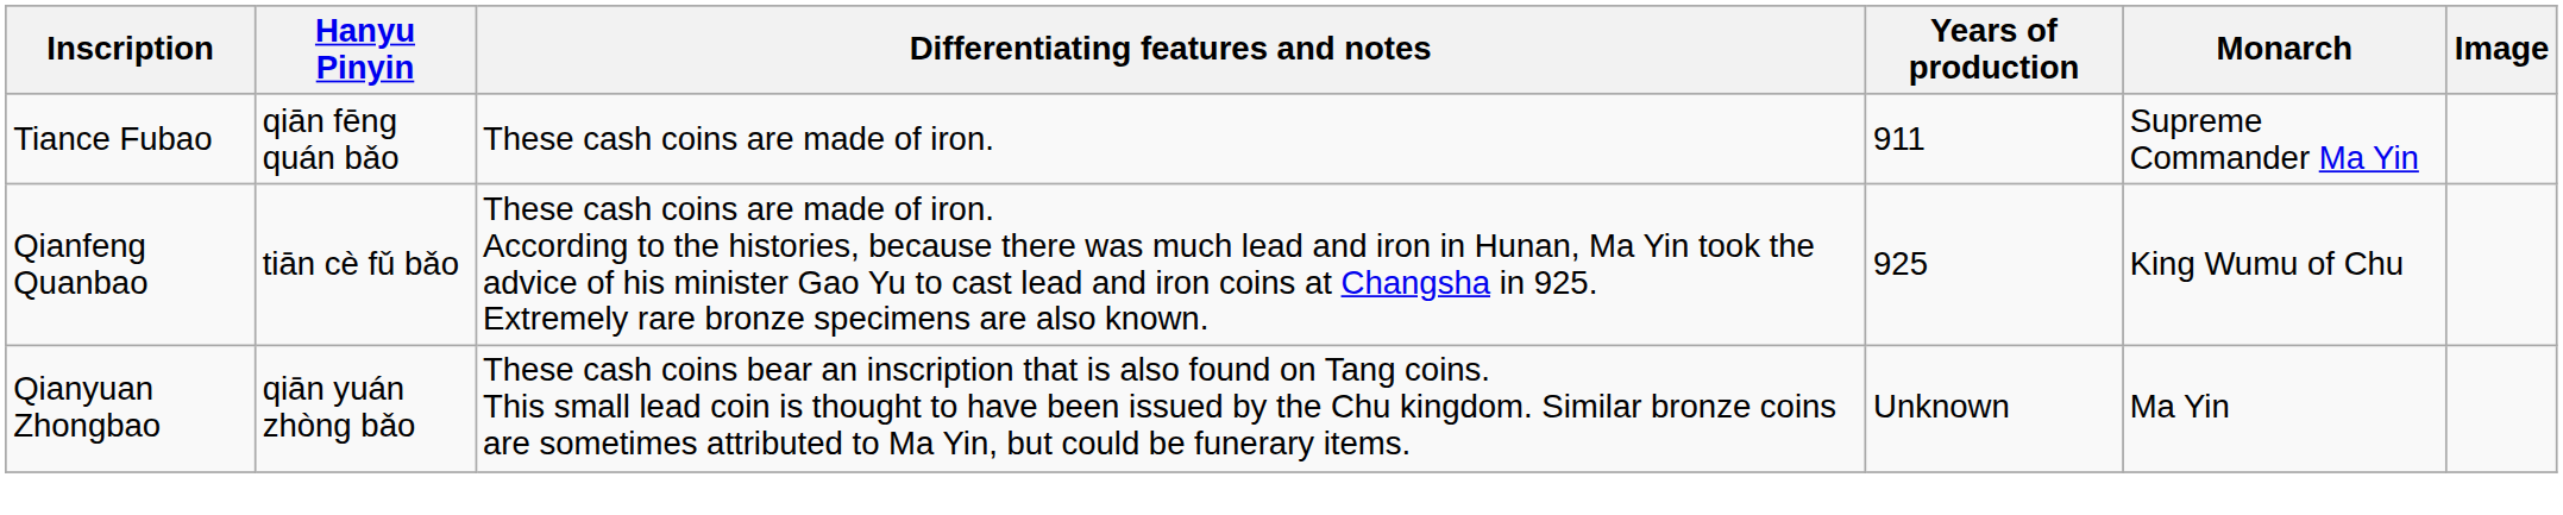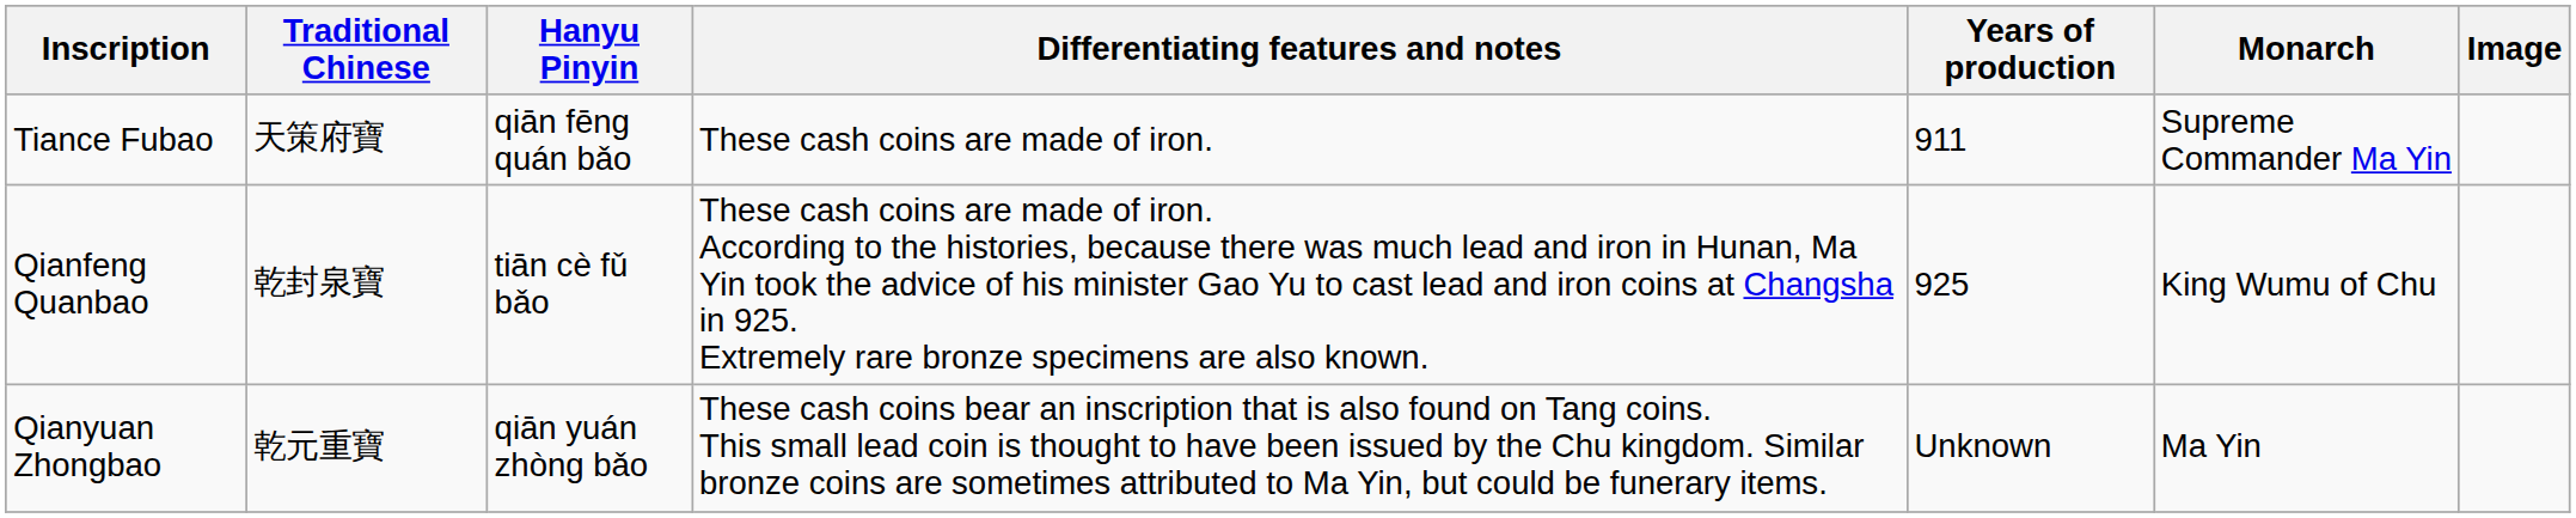+ column: Traditional Chinese | 天策府寶 | 乾封泉寶 | 乾元重寶
